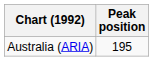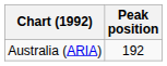Australia (ARIA) | Peak position: 195 -> 192
